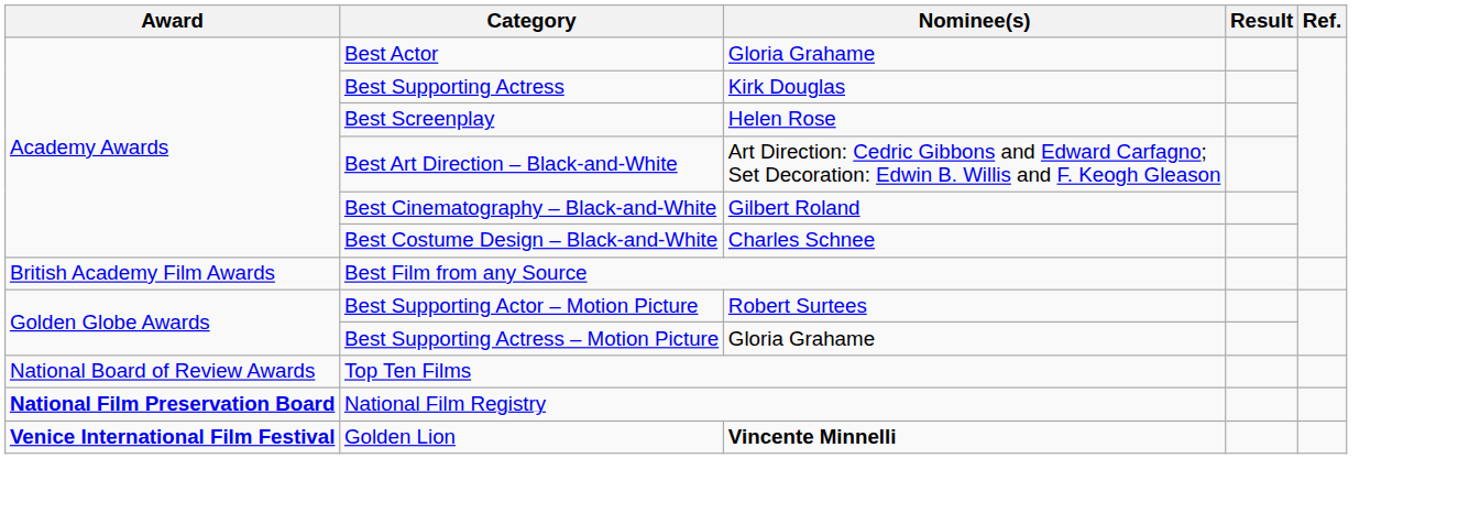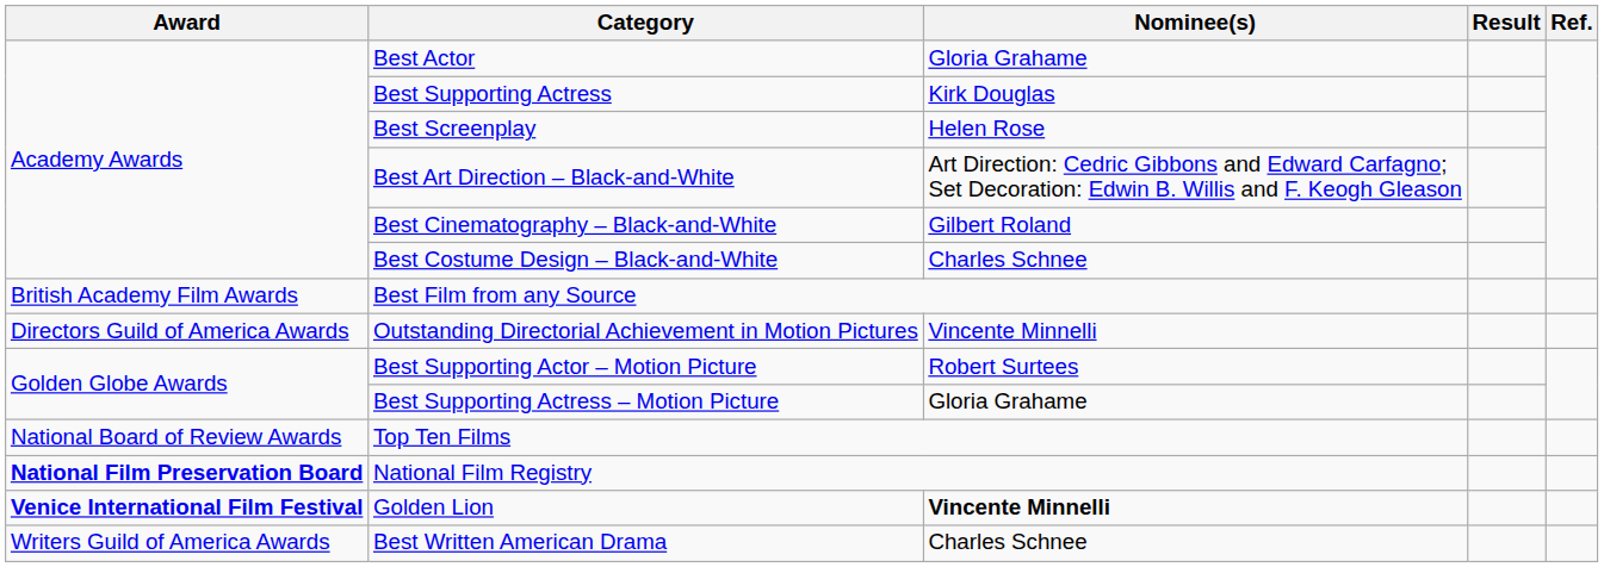+ row: Directors Guild of America Awards | Outstanding Directorial Achievement in Motion Pictures | Vincente Minnelli
+ row: Writers Guild of America Awards | Best Written American Drama | Charles Schnee
